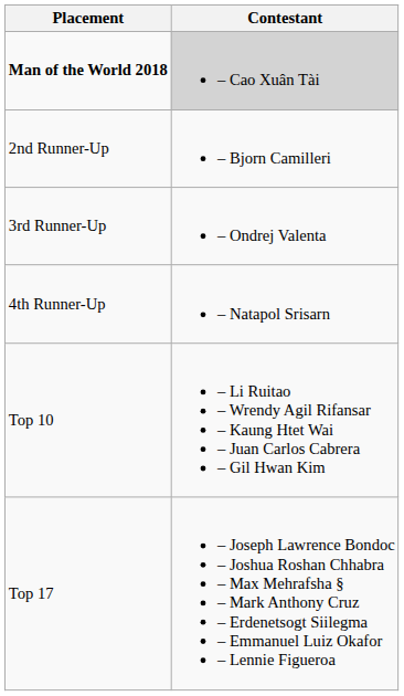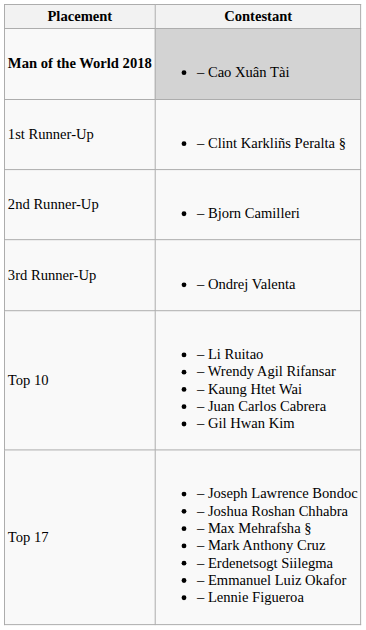+ row: 1st Runner-Up | – Clint Karkliñs Peralta §
- row: 4th Runner-Up | – Natapol Srisarn
